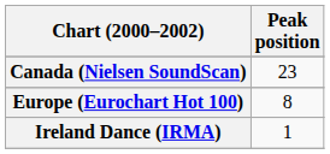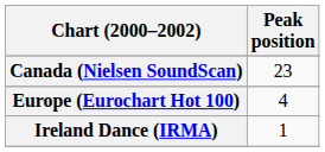Europe (Eurochart Hot 100) | Peak position: 8 -> 4
